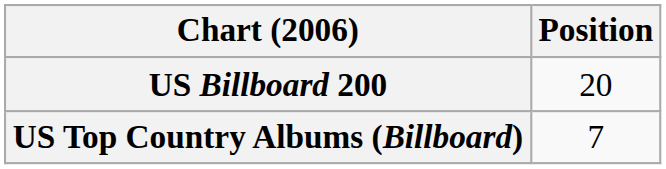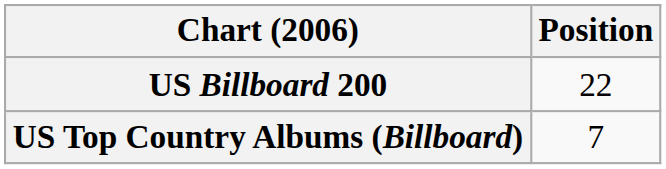US Billboard 200 | Position: 20 -> 22
